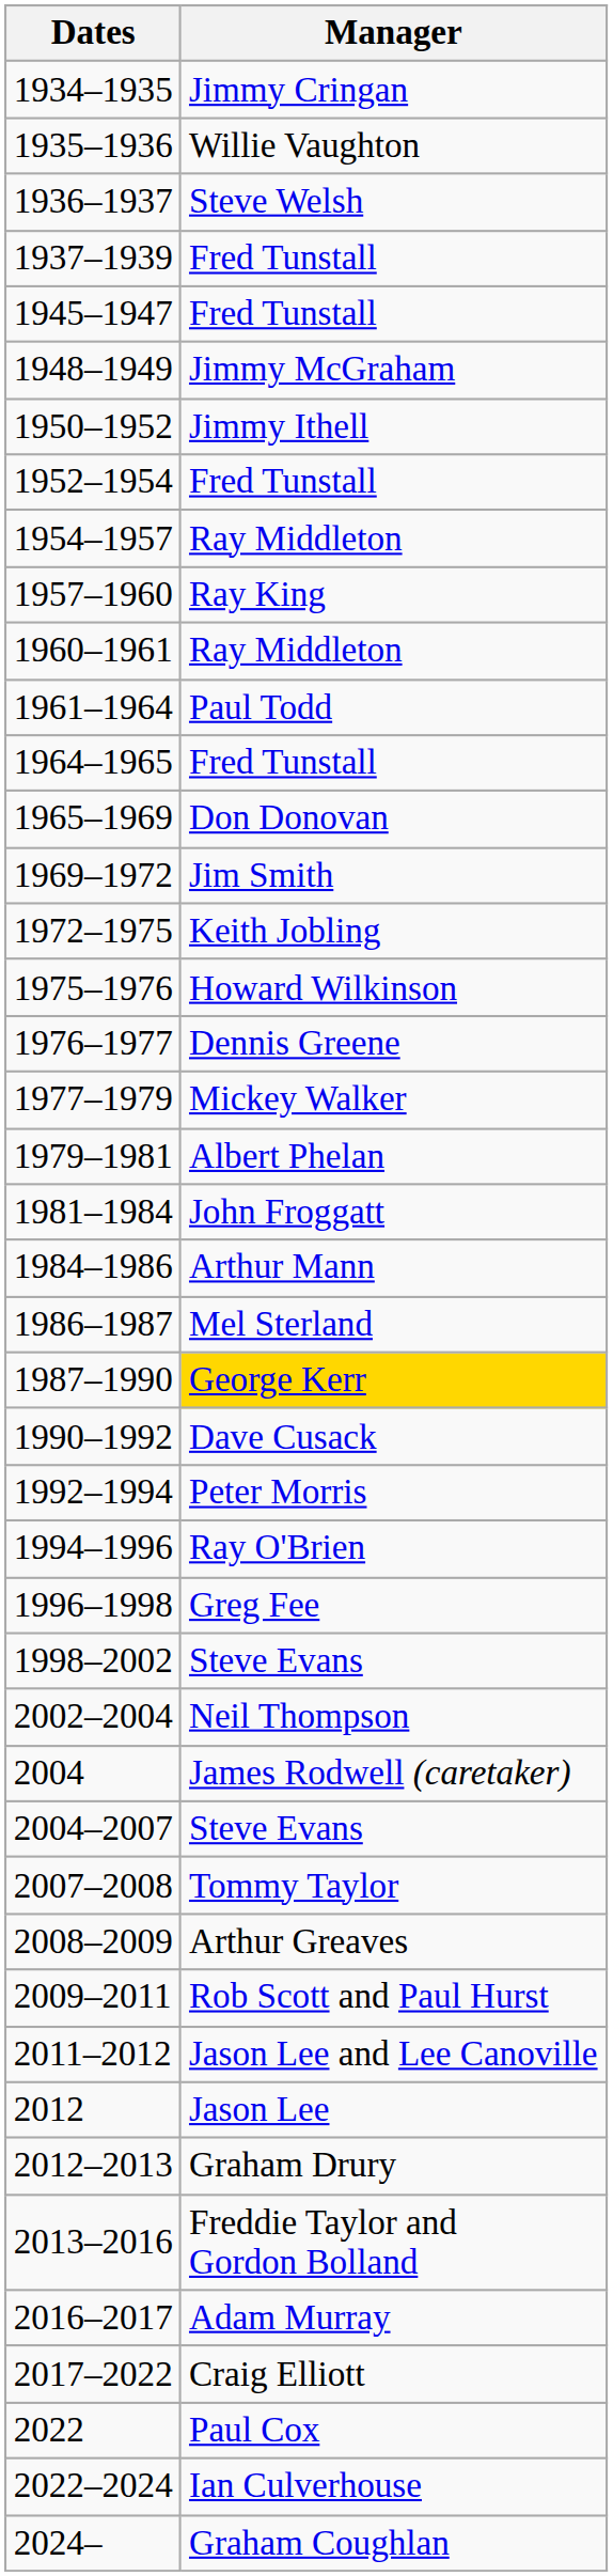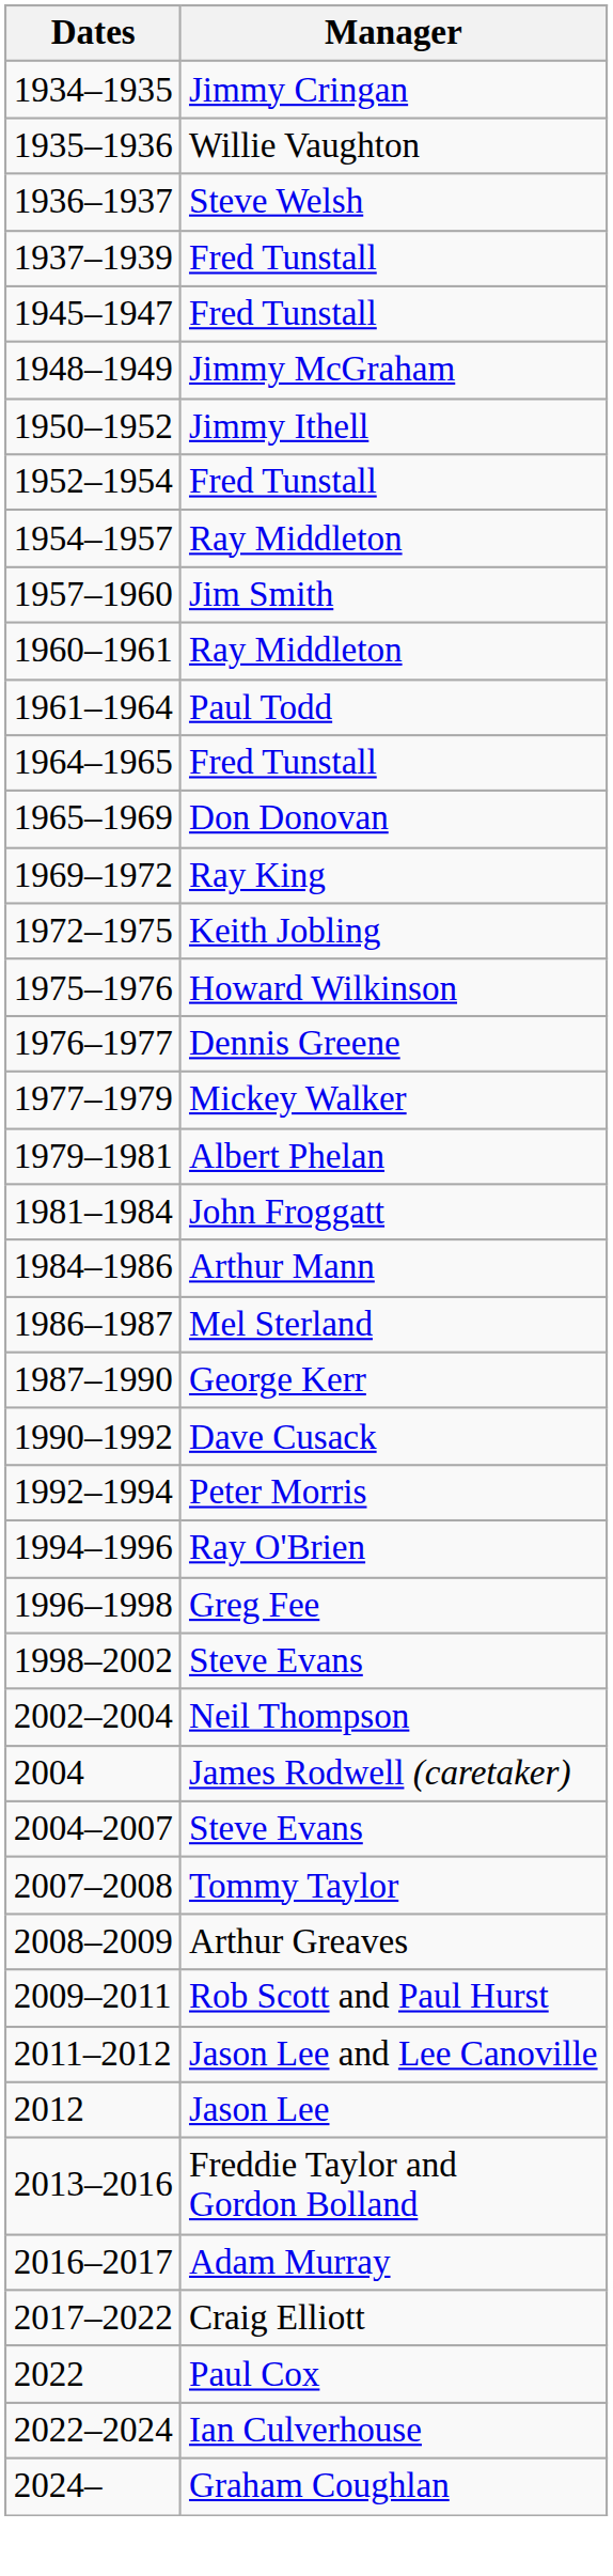1957–1960 | Manager: Ray King -> Jim Smith
1969–1972 | Manager: Jim Smith -> Ray King
1987–1990 | Manager: gold background -> no background
- row: 2012–2013 | Graham Drury
